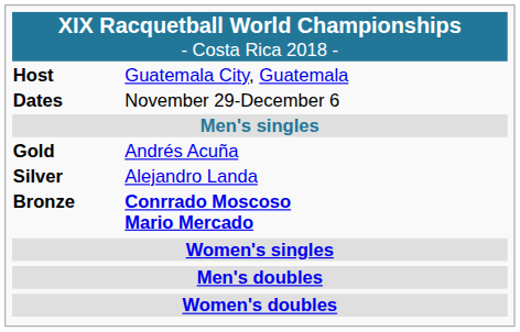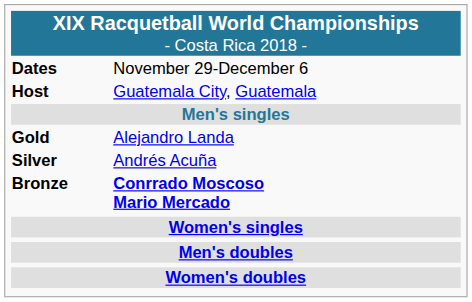rows swapped: Host <-> Dates
Gold | column 2: Andrés Acuña -> Alejandro Landa
Silver | column 2: Alejandro Landa -> Andrés Acuña
